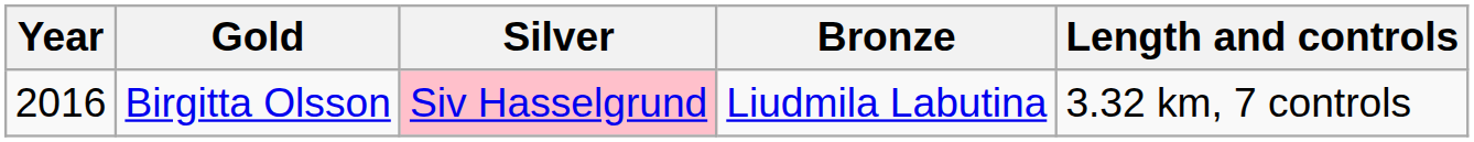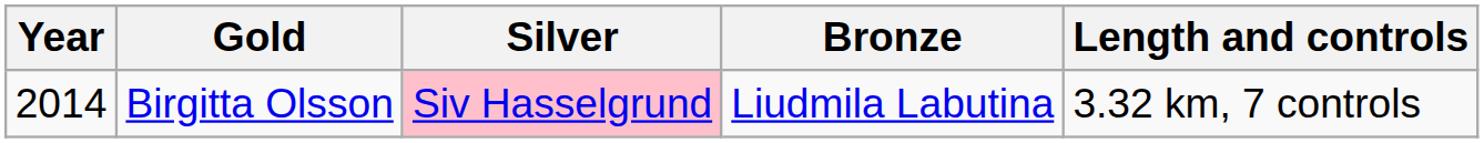Birgitta Olsson | Year: 2016 -> 2014
